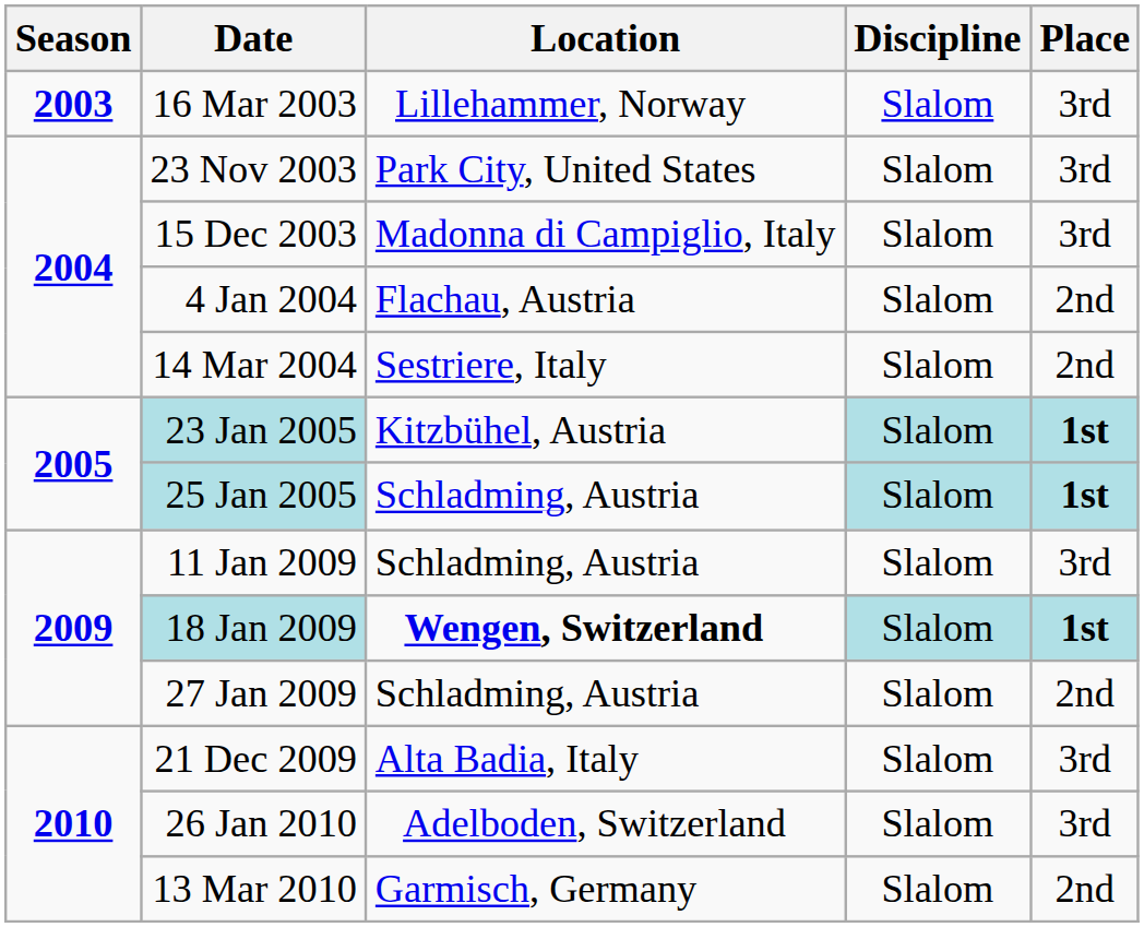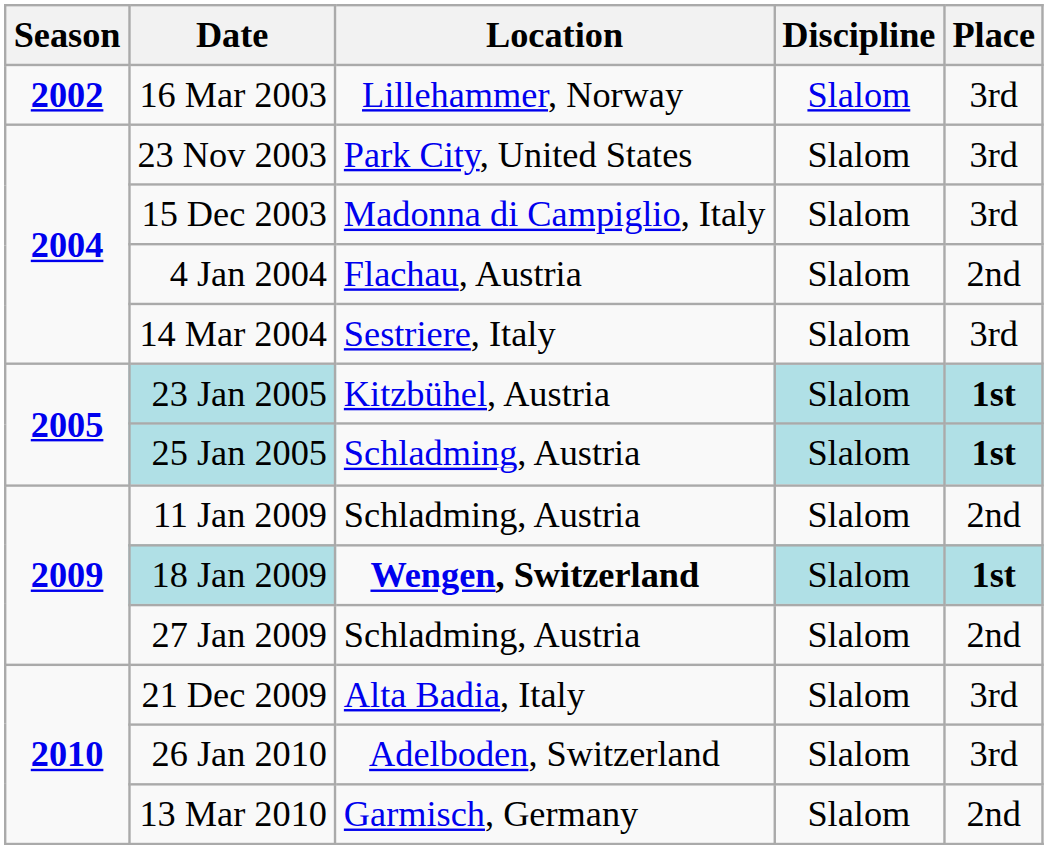16 Mar 2003 | Season: 2003 -> 2002
14 Mar 2004 | Place: 2nd -> 3rd
11 Jan 2009 | Place: 3rd -> 2nd
